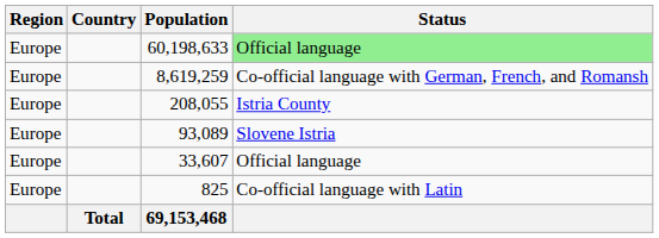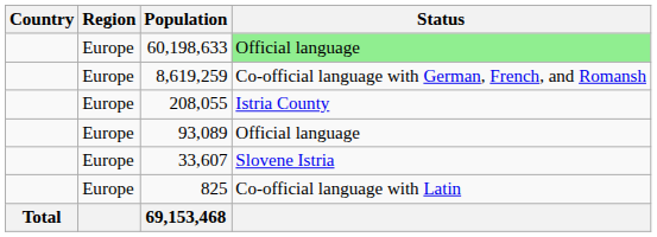columns swapped: Country <-> Region
93,089 | Status: Slovene Istria -> Official language
33,607 | Status: Official language -> Slovene Istria
